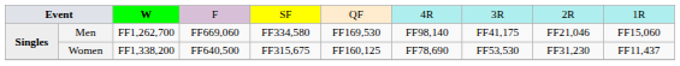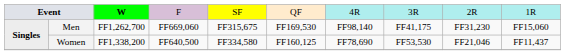Men | column 5: FF334,580 -> FF315,675
Men | column 9: FF21,046 -> FF31,230
Women | column 5: FF315,675 -> FF334,580
Women | column 9: FF31,230 -> FF21,046
